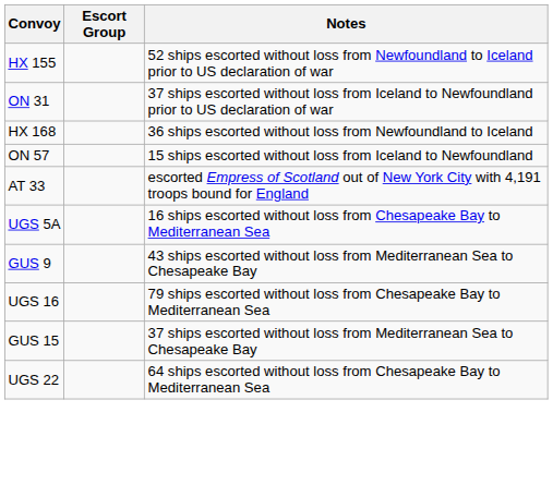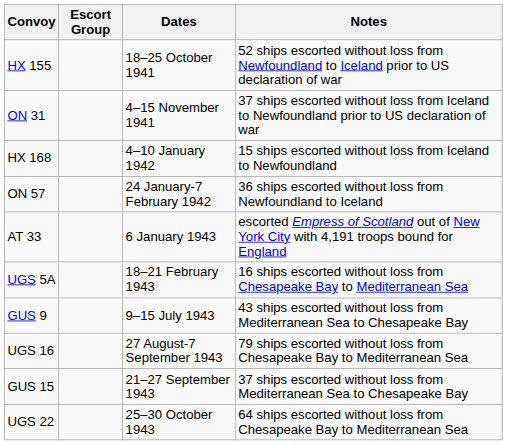+ column: Dates | 18–25 October 1941 | 4–15 November 1941 | 4–10 January 1942 | 24 January-7 February 1942 | 6 January 1943 | 18–21 February 1943 | 9–15 July 1943 | 27 August-7 September 1943 | 21–27 September 1943 | 25–30 October 1943
HX 168 | Notes: 36 ships escorted without loss from Newfoundland to Iceland -> 15 ships escorted without loss from Iceland to Newfoundland
ON 57 | Notes: 15 ships escorted without loss from Iceland to Newfoundland -> 36 ships escorted without loss from Newfoundland to Iceland
